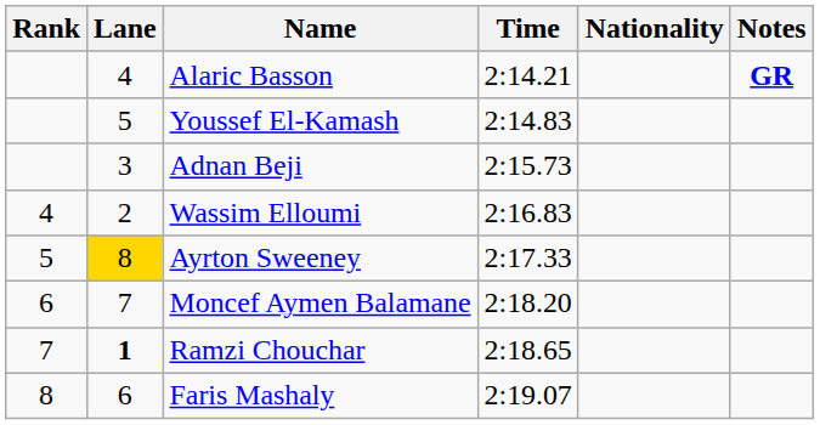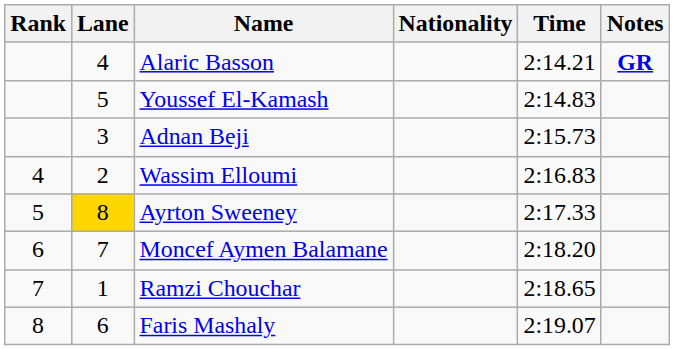columns swapped: Nationality <-> Time
Ramzi Chouchar | Lane: bold -> normal
